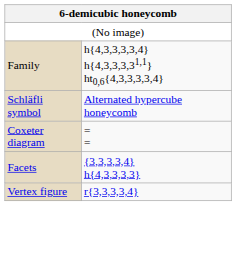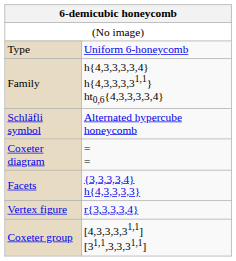+ row: Type | Uniform 6-honeycomb
+ row: Coxeter group | [4,3,3,3,31,1] [31,1,3,3,31,1]
